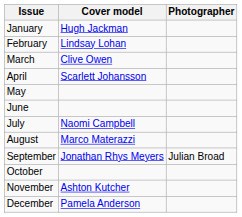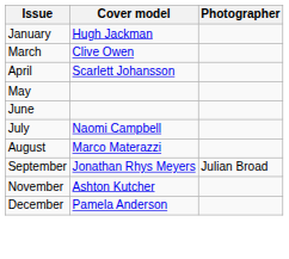- row: February | Lindsay Lohan
- row: October
